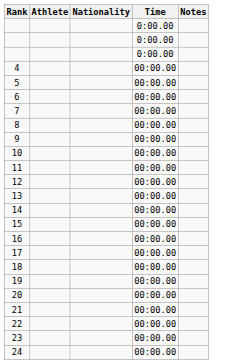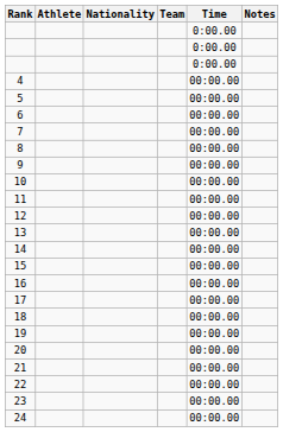+ column: Team
